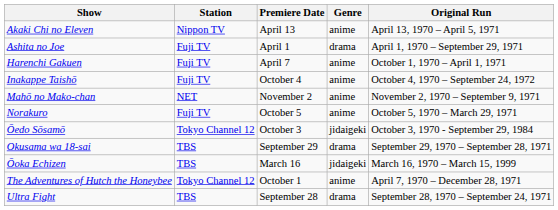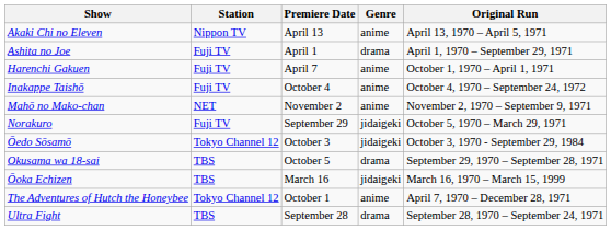Norakuro | Premiere Date: October 5 -> September 29
Norakuro | Genre: anime -> jidaigeki
Okusama wa 18-sai | Premiere Date: September 29 -> October 5
